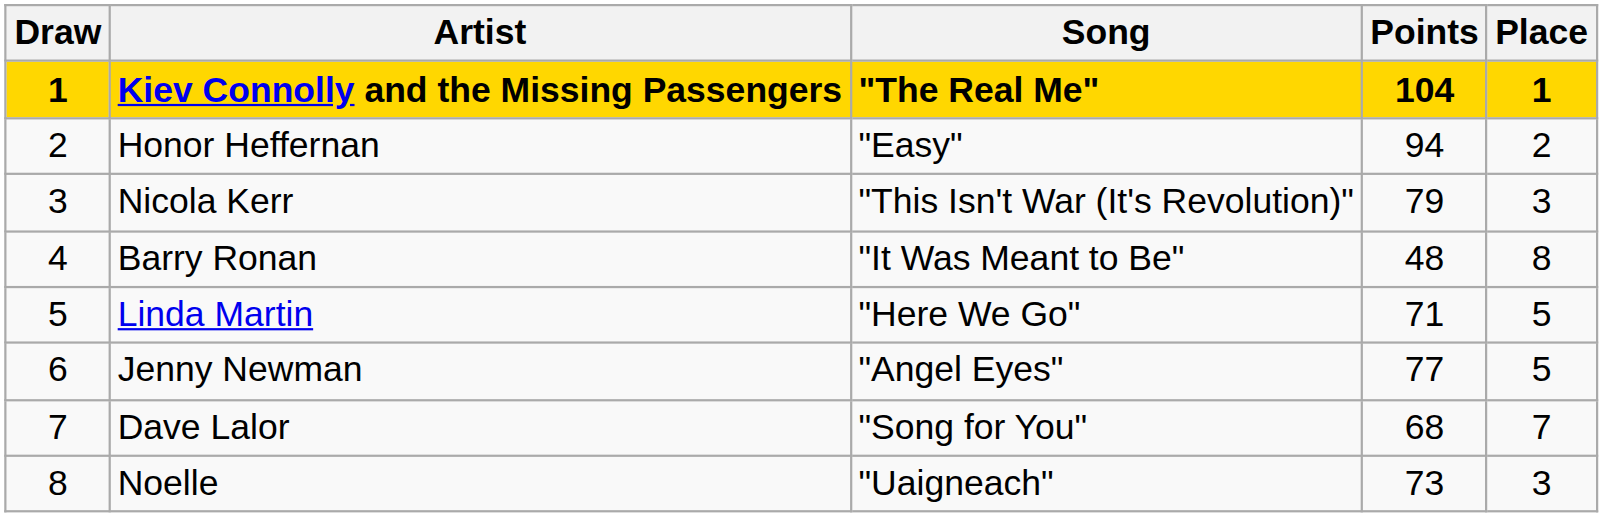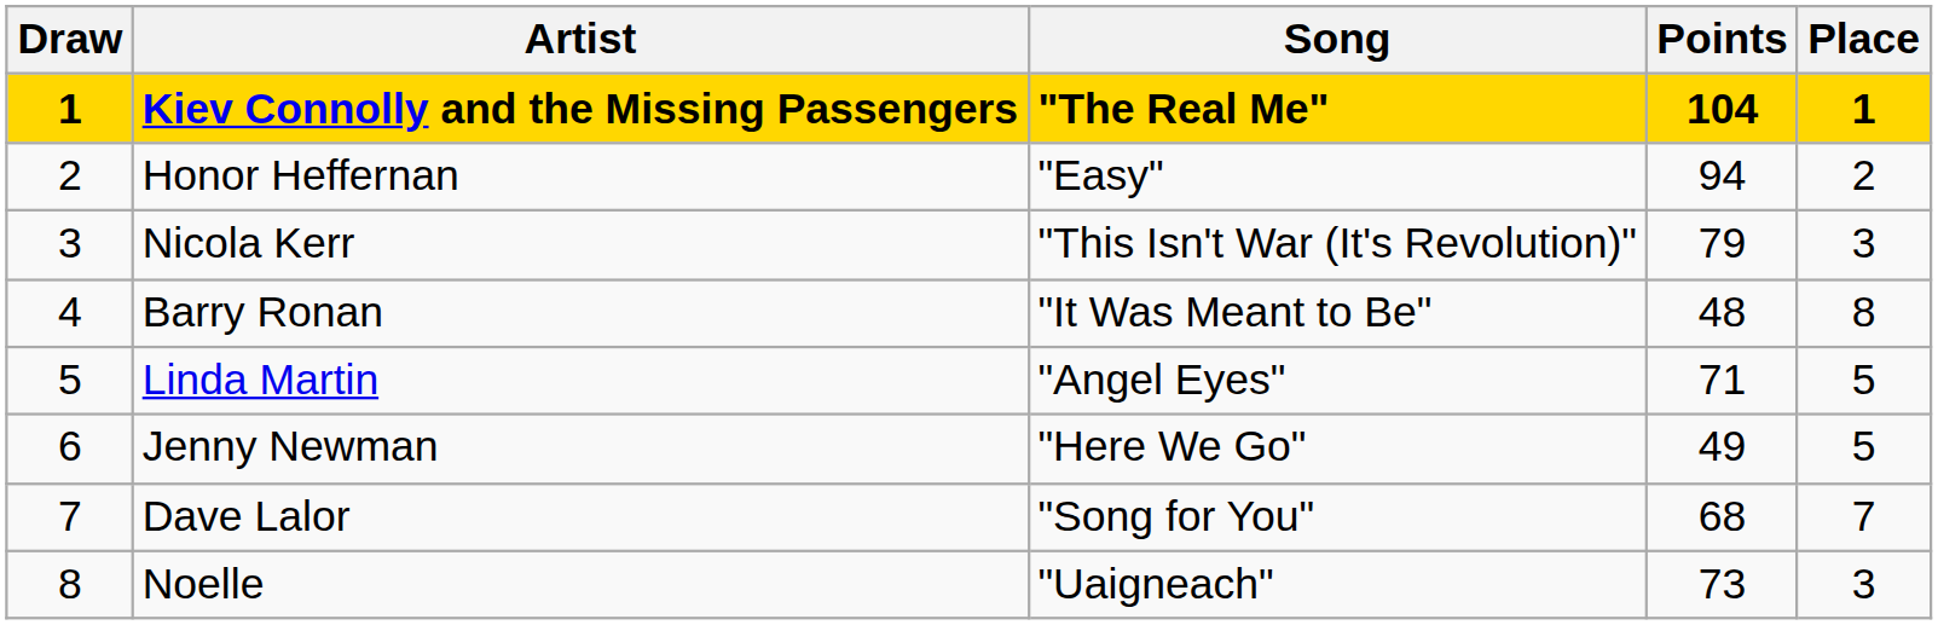Linda Martin | Song: "Here We Go" -> "Angel Eyes"
Jenny Newman | Song: "Angel Eyes" -> "Here We Go"
Jenny Newman | Points: 77 -> 49
